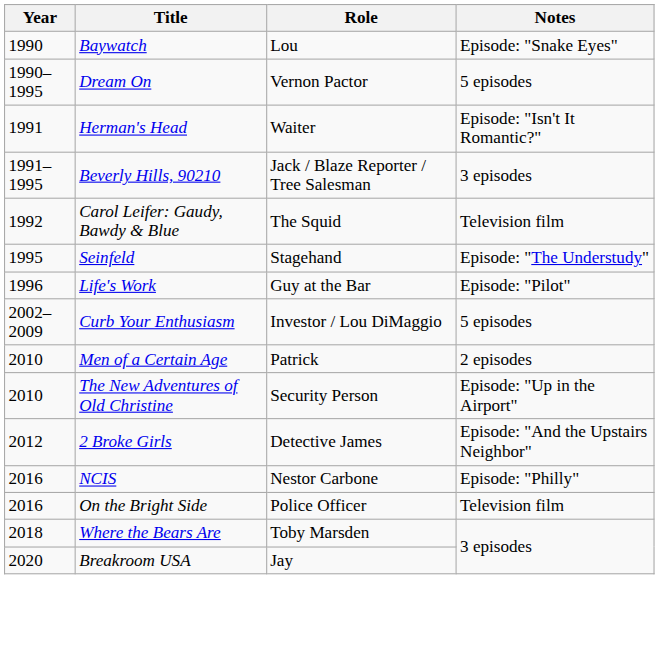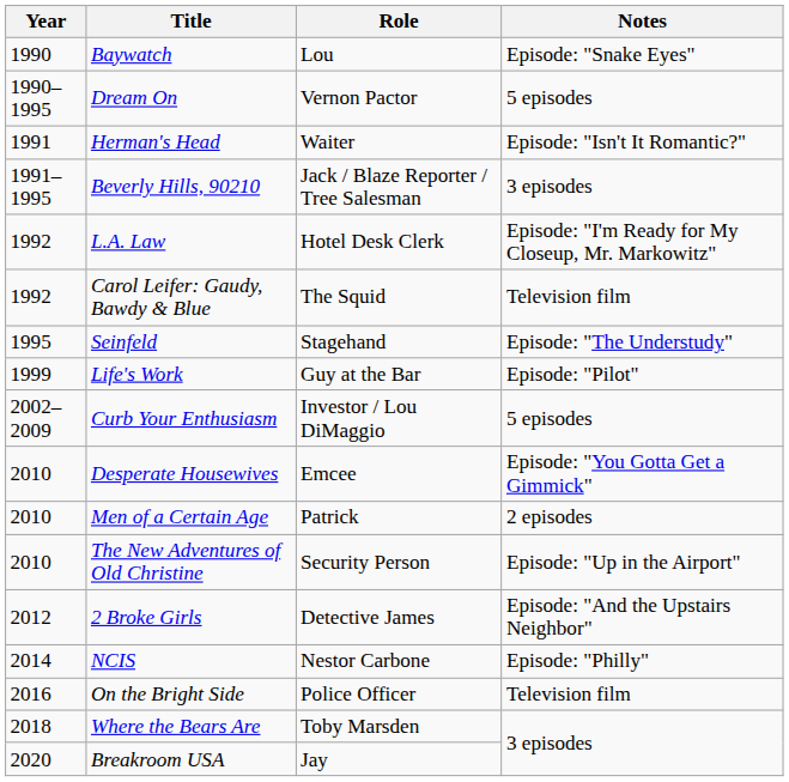+ row: 1992 | L.A. Law | Hotel Desk Clerk | Episode: "I'm Ready for My Closeup, Mr. Markowitz"
Life's Work | Year: 1996 -> 1999
+ row: 2010 | Desperate Housewives | Emcee | Episode: "You Gotta Get a Gimmick"
NCIS | Year: 2016 -> 2014
